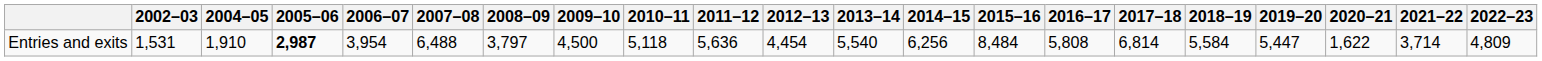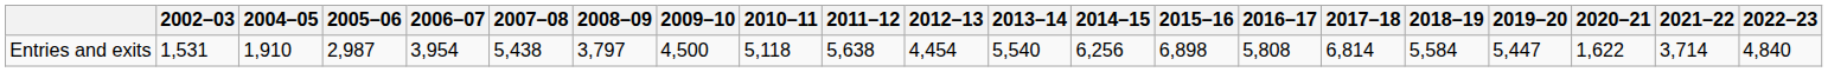Entries and exits | 2005–06: bold -> normal
Entries and exits | 2007–08: 6,488 -> 5,438
Entries and exits | 2011–12: 5,636 -> 5,638
Entries and exits | 2015–16: 8,484 -> 6,898
Entries and exits | 2022–23: 4,809 -> 4,840
